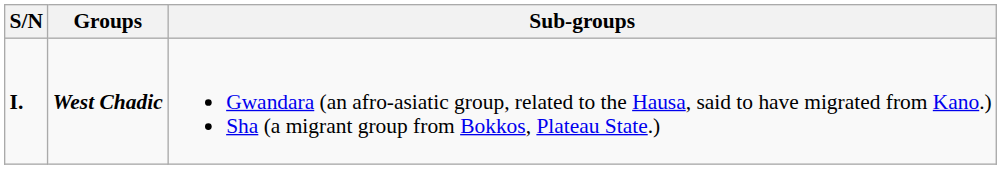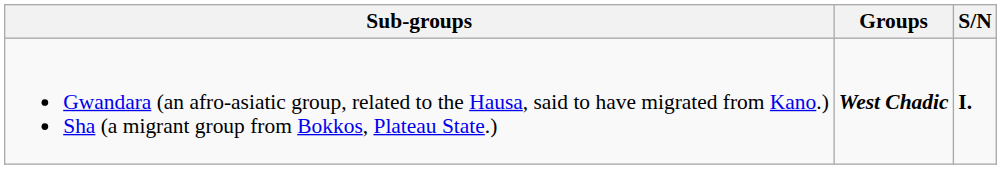columns swapped: S/N <-> Sub-groups
